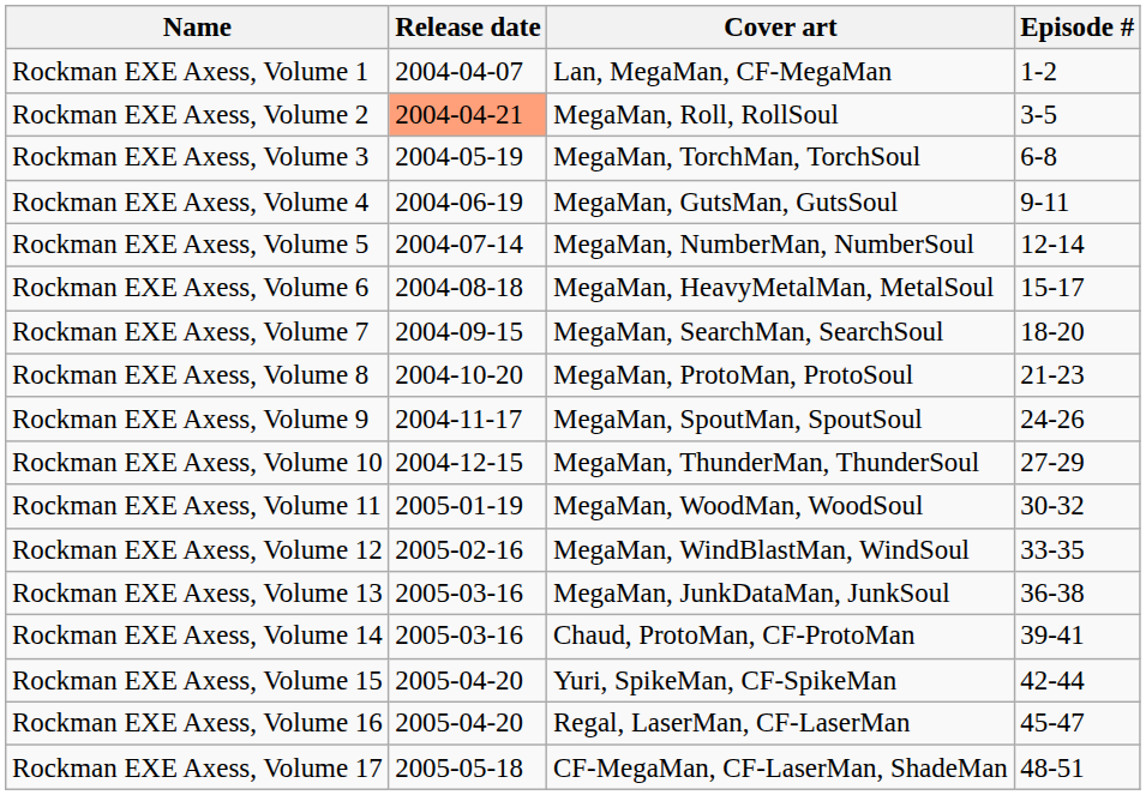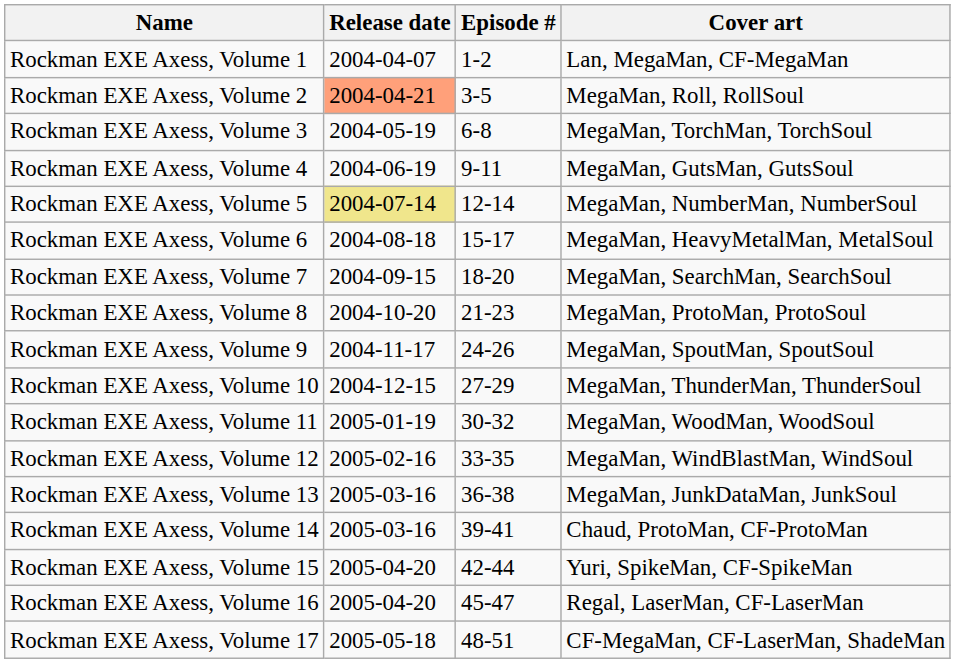columns swapped: Episode # <-> Cover art
Rockman EXE Axess, Volume 5 | Release date: no background -> khaki background
